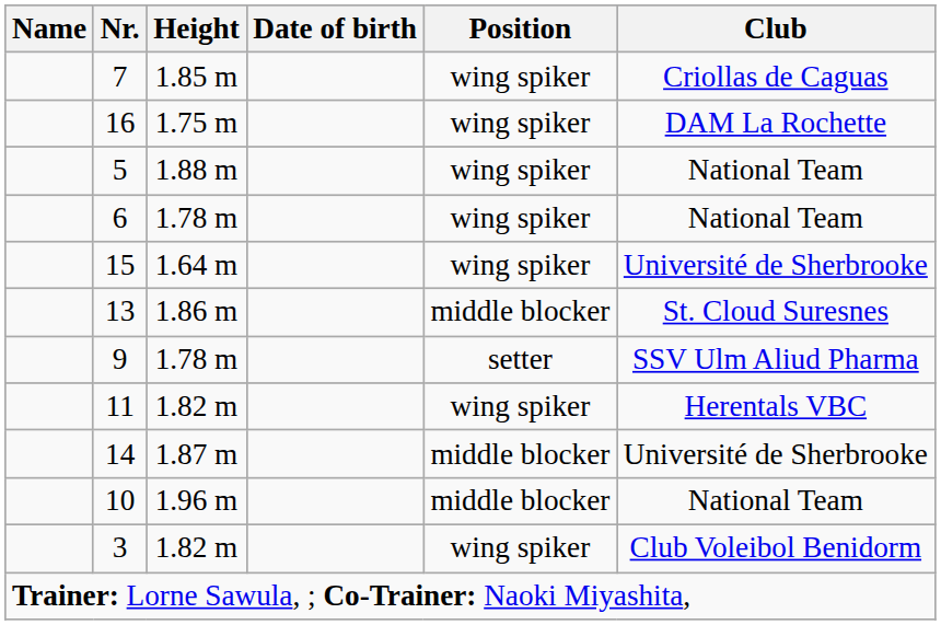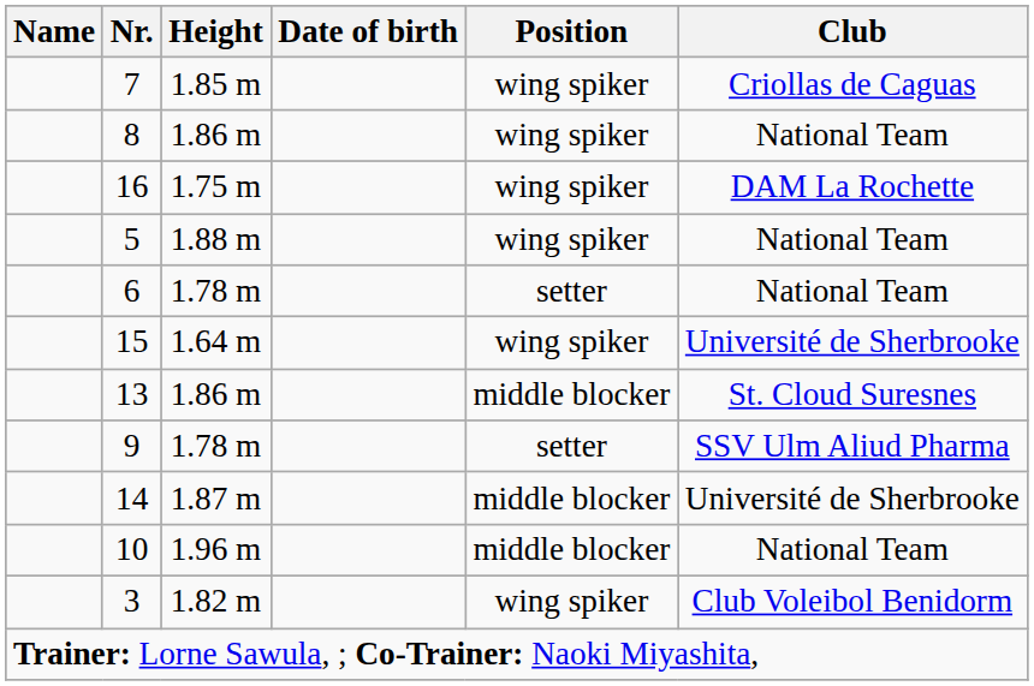+ row: 8 | 1.86 m | wing spiker | National Team
6 | Position: wing spiker -> setter
- row: 11 | 1.82 m | wing spiker | Herentals VBC
